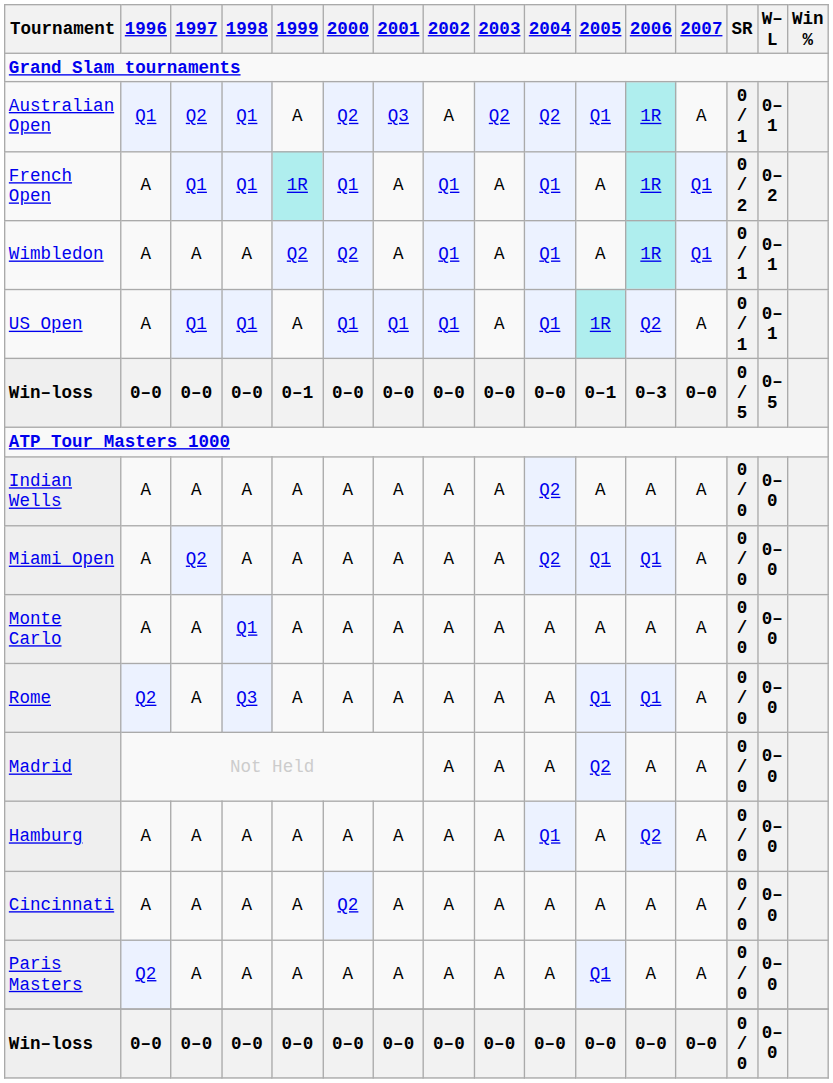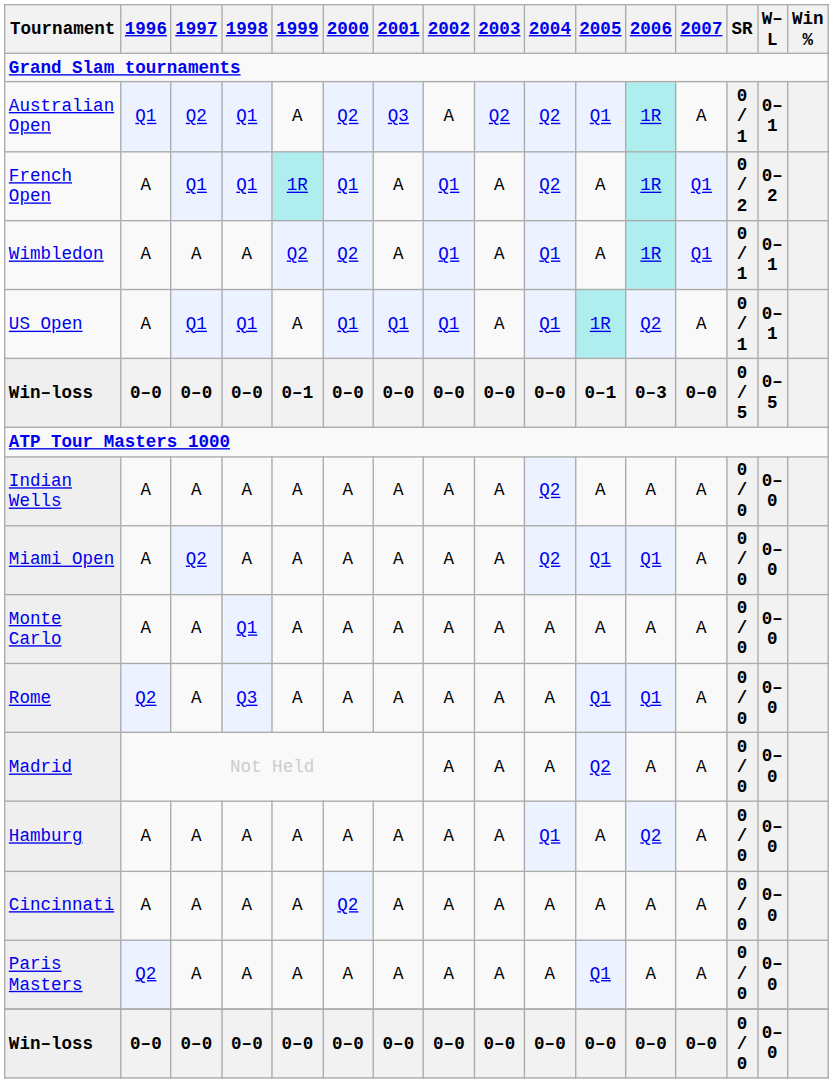French Open | 2004: Q1 -> Q2
